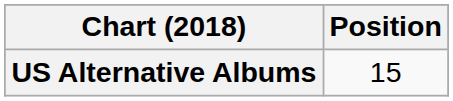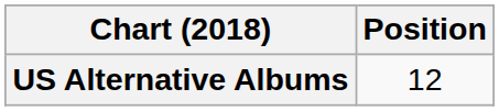US Alternative Albums | Position: 15 -> 12
